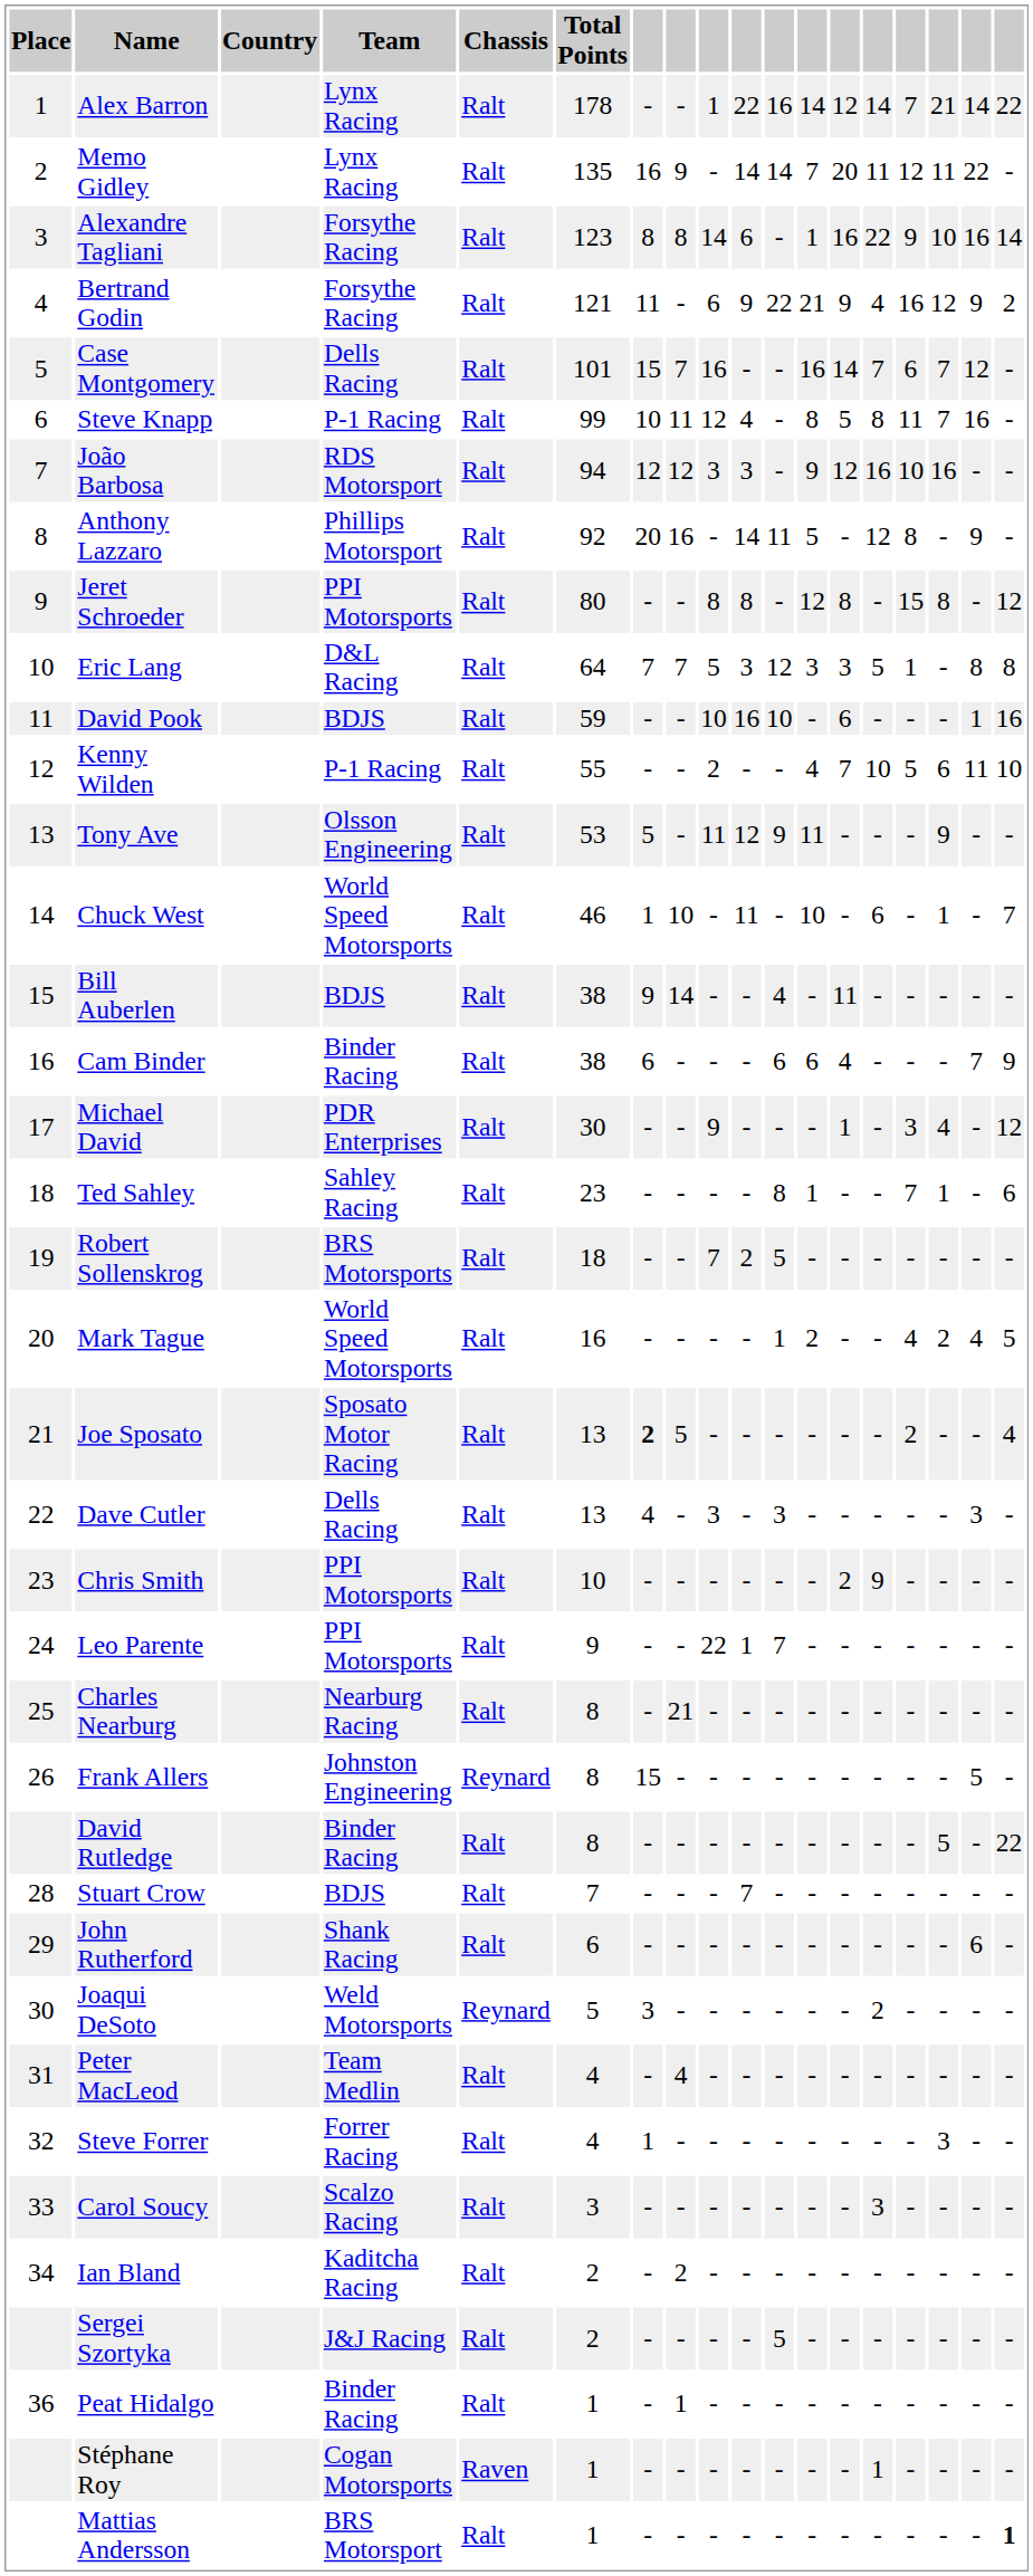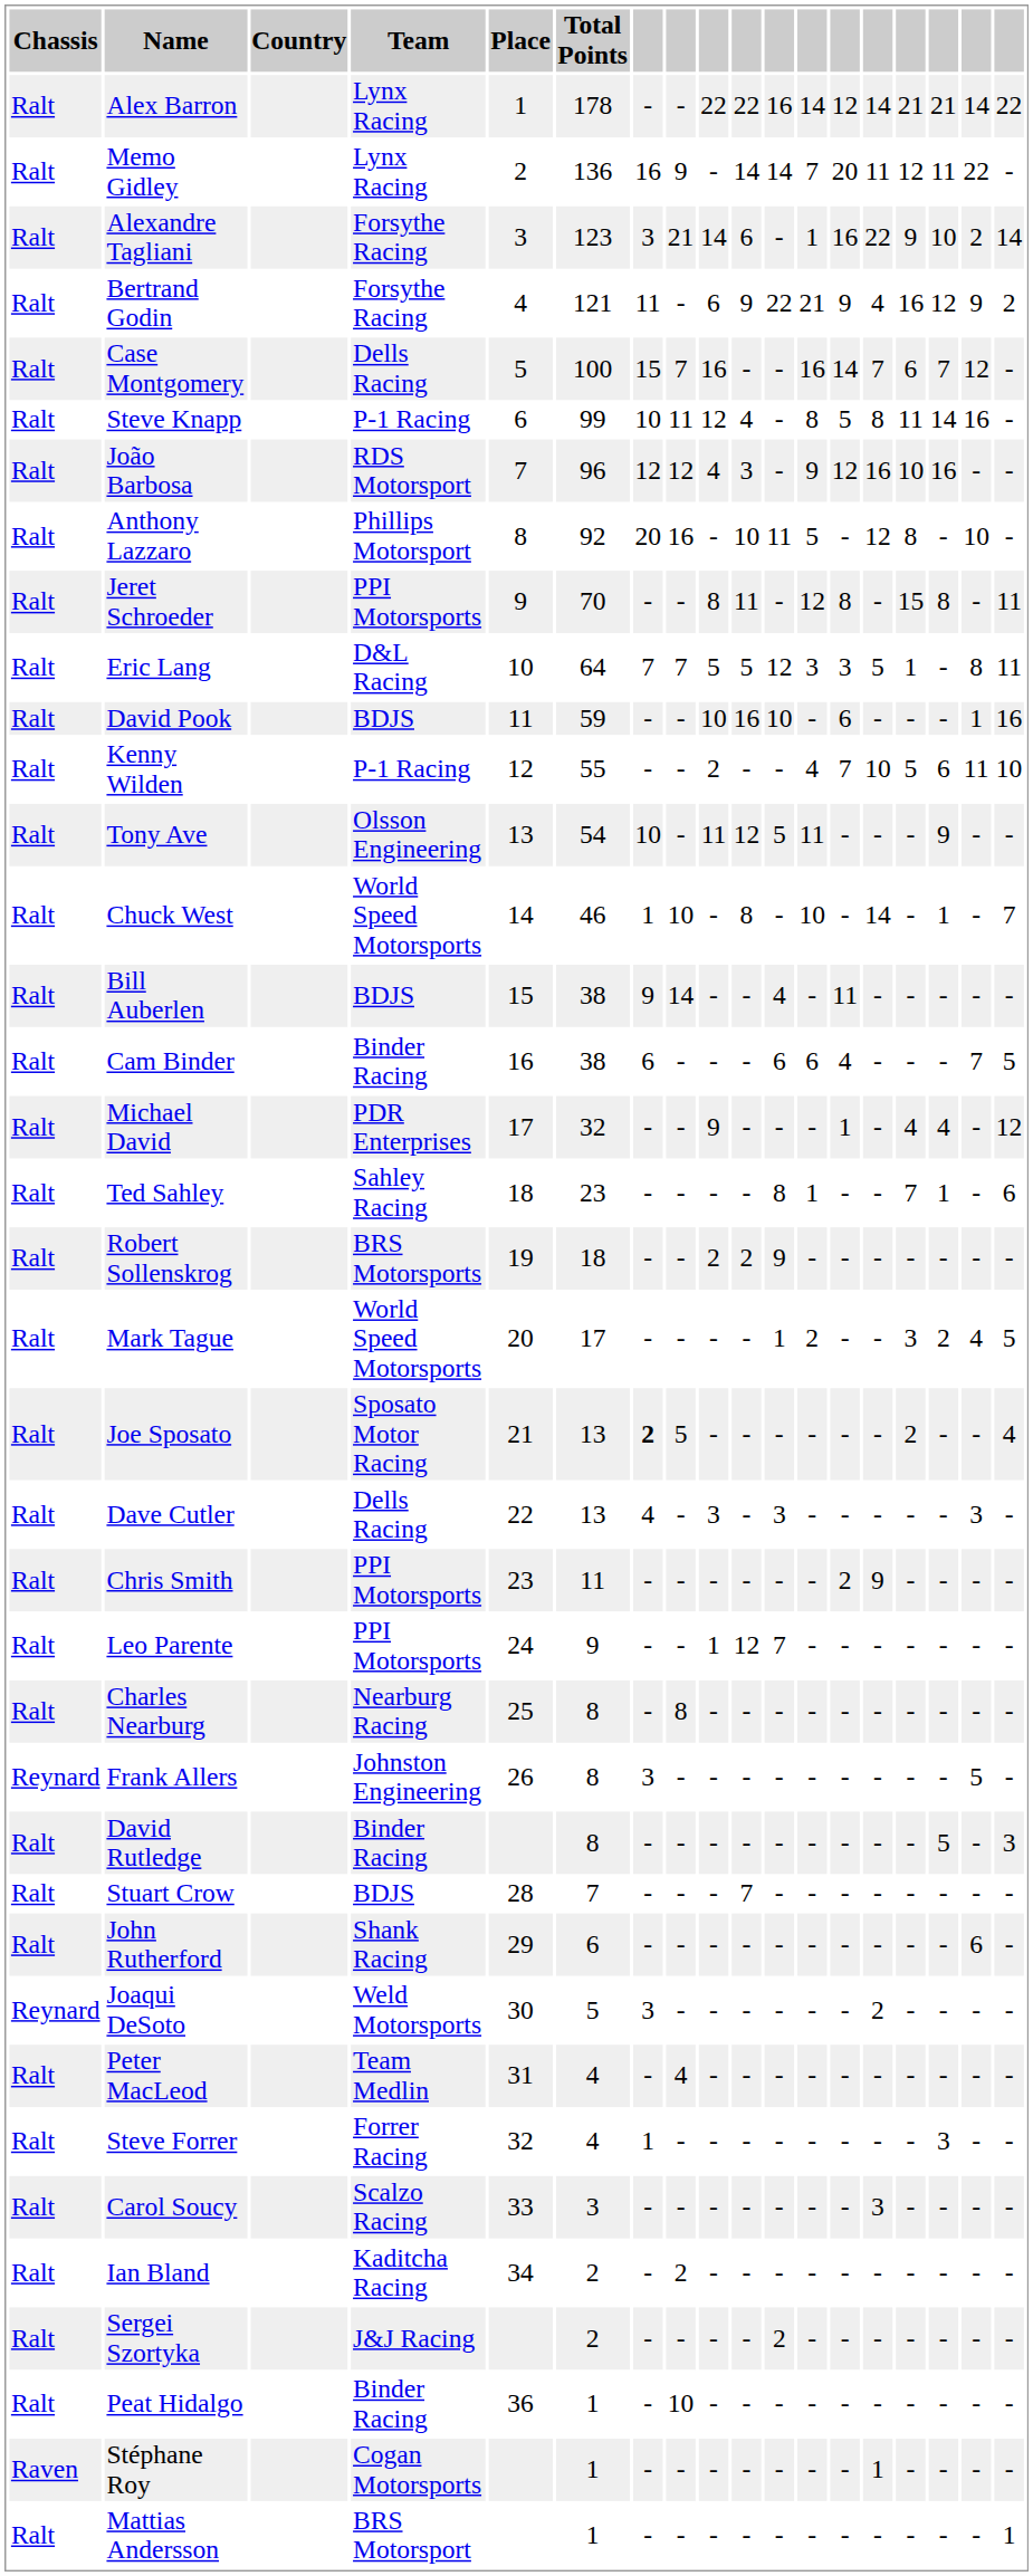columns swapped: Place <-> Chassis
Alex Barron | column 9: 1 -> 22
Alex Barron | column 15: 7 -> 21
Memo Gidley | Total Points: 135 -> 136
Alexandre Tagliani | column 7: 8 -> 3
Alexandre Tagliani | column 8: 8 -> 21
Alexandre Tagliani | column 17: 16 -> 2
Case Montgomery | Total Points: 101 -> 100
Steve Knapp | column 16: 7 -> 14
João Barbosa | Total Points: 94 -> 96
João Barbosa | column 9: 3 -> 4
Anthony Lazzaro | column 10: 14 -> 10
Anthony Lazzaro | column 17: 9 -> 10
Jeret Schroeder | Total Points: 80 -> 70
Jeret Schroeder | column 10: 8 -> 11
Jeret Schroeder | column 18: 12 -> 11
Eric Lang | column 10: 3 -> 5
Eric Lang | column 18: 8 -> 11
Tony Ave | Total Points: 53 -> 54
Tony Ave | column 7: 5 -> 10
Tony Ave | column 11: 9 -> 5
Chuck West | column 10: 11 -> 8
Chuck West | column 14: 6 -> 14
Cam Binder | column 18: 9 -> 5
Michael David | Total Points: 30 -> 32
Michael David | column 15: 3 -> 4
Robert Sollenskrog | column 9: 7 -> 2
Robert Sollenskrog | column 11: 5 -> 9
Mark Tague | Total Points: 16 -> 17
Mark Tague | column 15: 4 -> 3
Chris Smith | Total Points: 10 -> 11
Leo Parente | column 9: 22 -> 1
Leo Parente | column 10: 1 -> 12
Charles Nearburg | column 8: 21 -> 8
Frank Allers | column 7: 15 -> 3
David Rutledge | column 18: 22 -> 3
Sergei Szortyka | column 11: 5 -> 2
Peat Hidalgo | column 8: 1 -> 10
Mattias Andersson | column 18: bold -> normal
